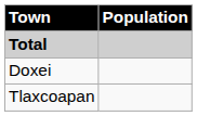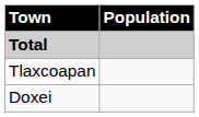rows swapped: Tlaxcoapan <-> Doxei
